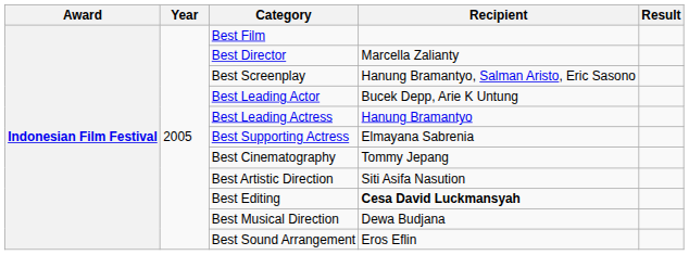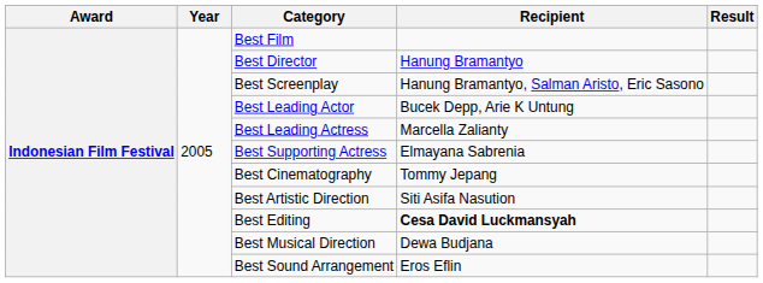Best Director | Recipient: Marcella Zalianty -> Hanung Bramantyo
Best Leading Actress | Recipient: Hanung Bramantyo -> Marcella Zalianty
